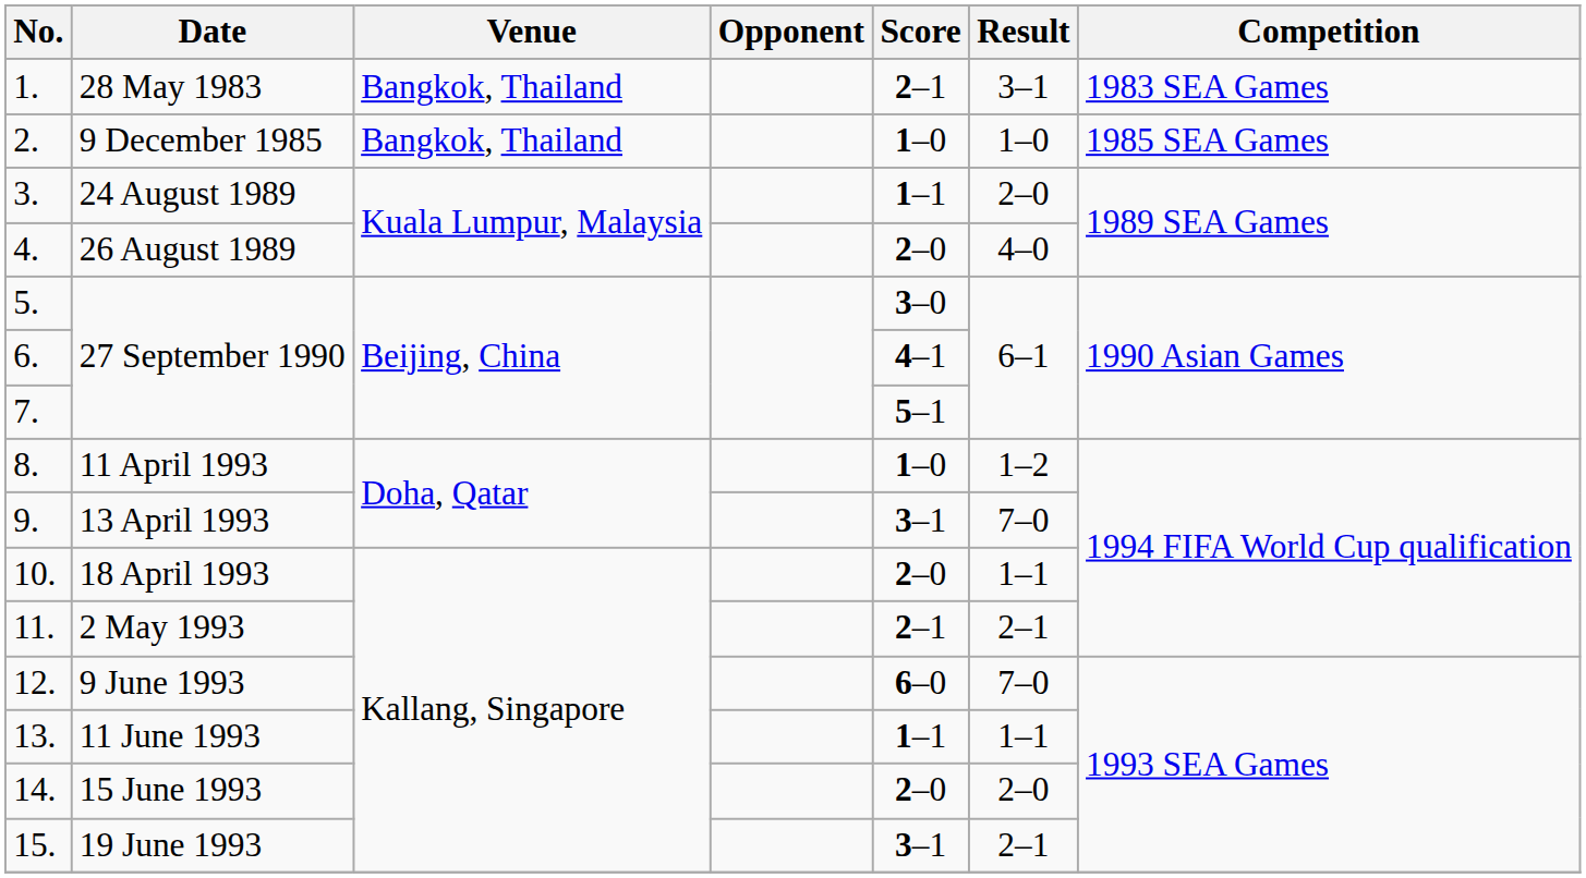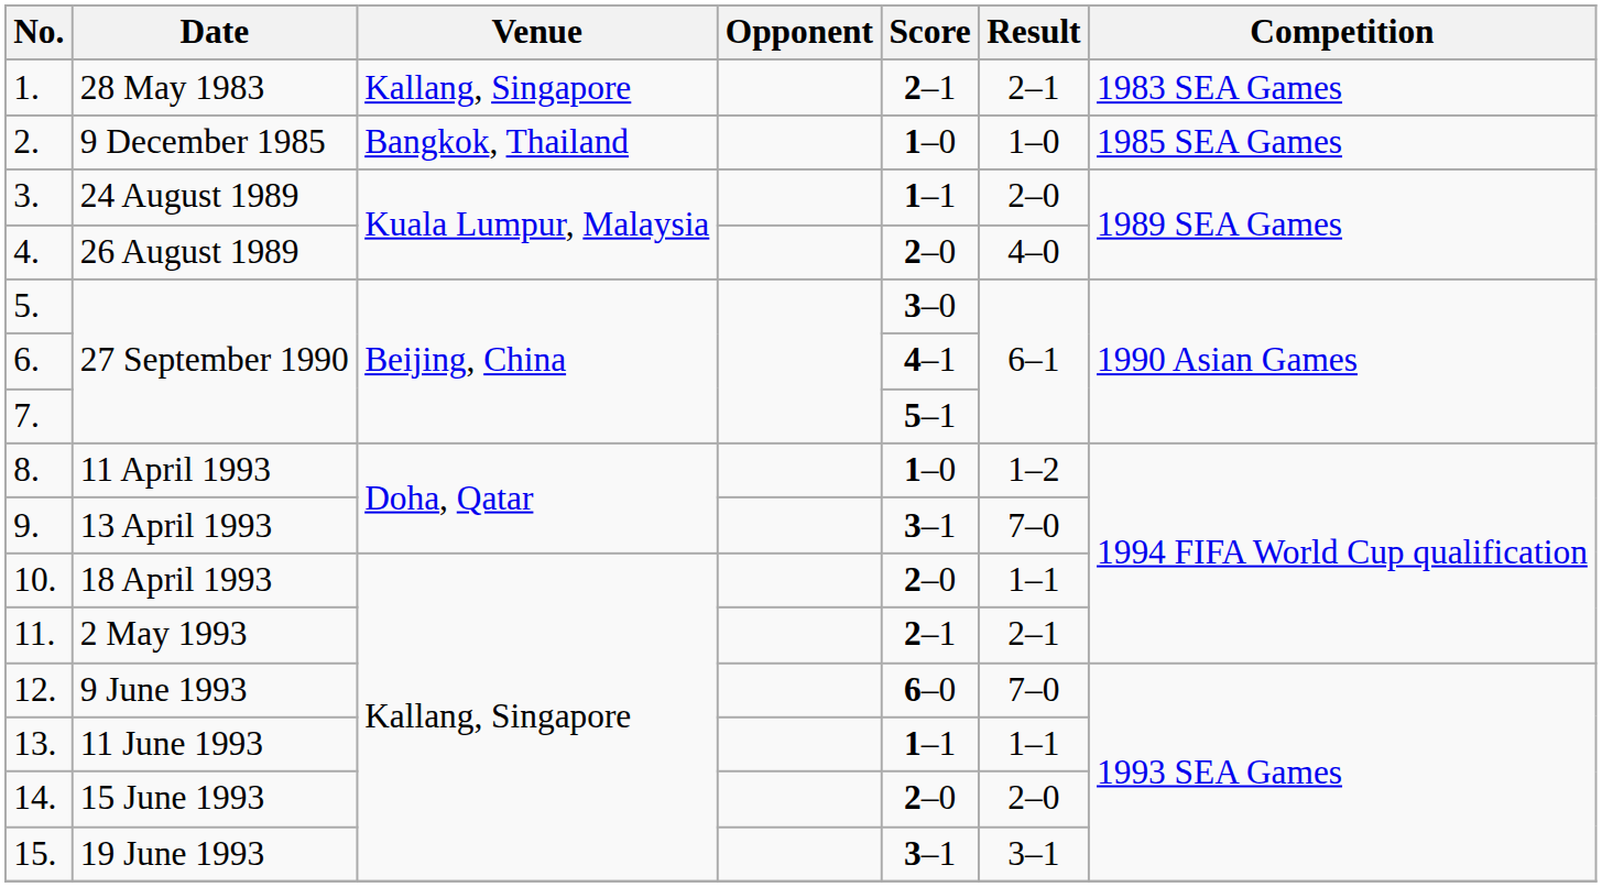1. | Venue: Bangkok, Thailand -> Kallang, Singapore
1. | Result: 3–1 -> 2–1
15. | Result: 2–1 -> 3–1
